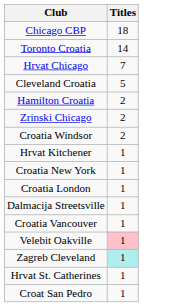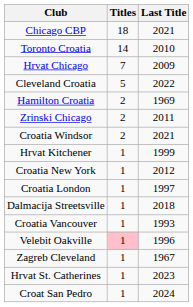+ column: Last Title | 2021 | 2010 | 2009 | 2022 | 1969 | 2011 | 2021 | 1999 | 2012 | 1997 | 2018 | 1993 | 1996 | 1967 | 2023 | 2024
Zagreb Cleveland | Titles: paleturquoise background -> no background
